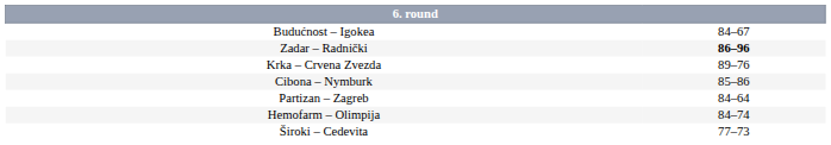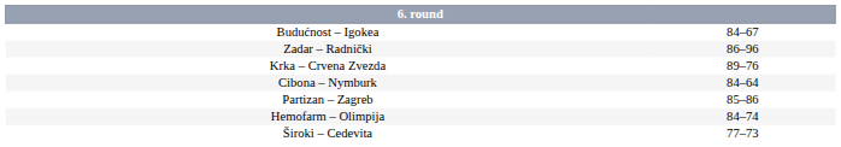Zadar – Radnički | column 2: bold -> normal
Cibona – Nymburk | column 2: 85–86 -> 84–64
Partizan – Zagreb | column 2: 84–64 -> 85–86
